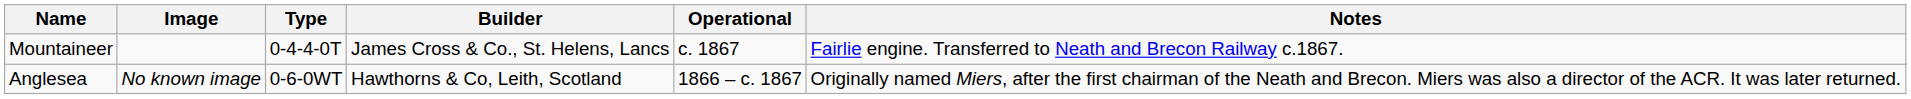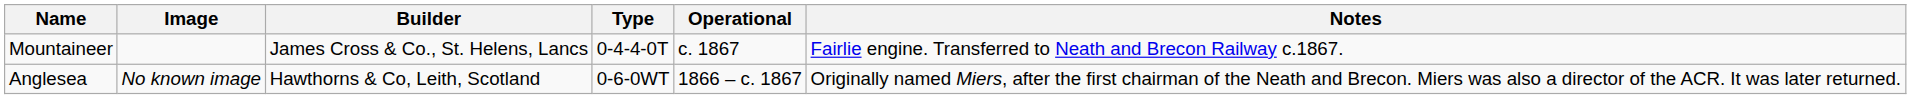columns swapped: Type <-> Builder
